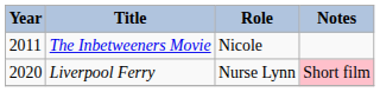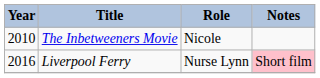The Inbetweeners Movie | Year: 2011 -> 2010
Liverpool Ferry | Year: 2020 -> 2016
